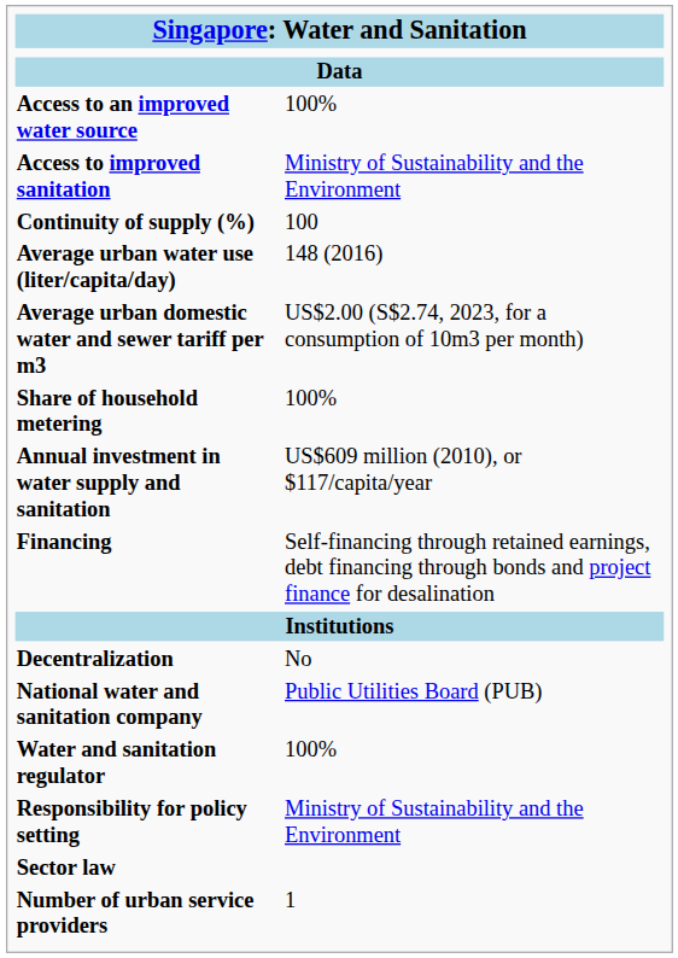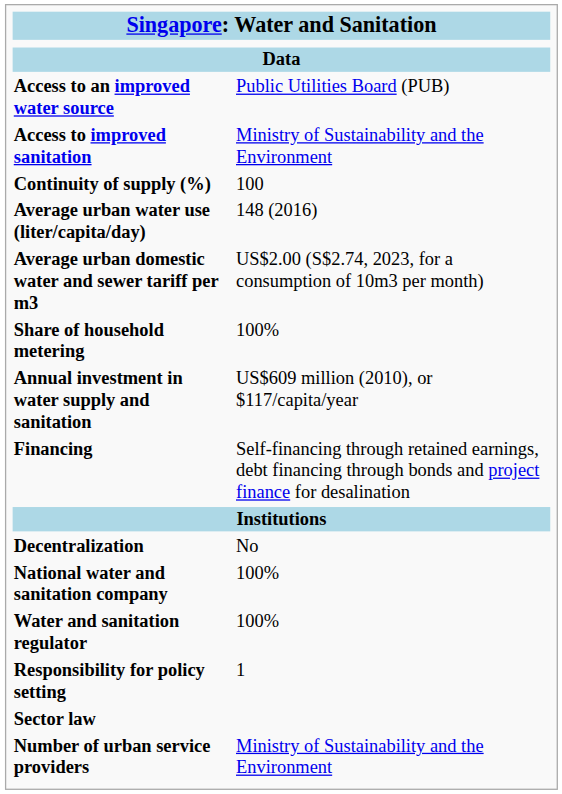Access to an improved water source | column 2: 100% -> Public Utilities Board (PUB)
National water and sanitation company | column 2: Public Utilities Board (PUB) -> 100%
Responsibility for policy setting | column 2: Ministry of Sustainability and the Environment -> 1
Number of urban service providers | column 2: 1 -> Ministry of Sustainability and the Environment
